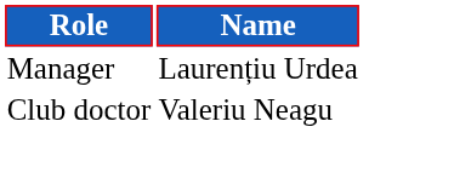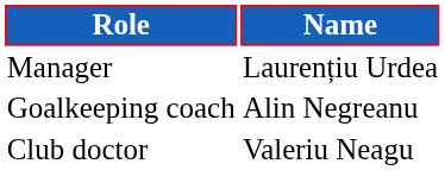+ row: Goalkeeping coach | Alin Negreanu
